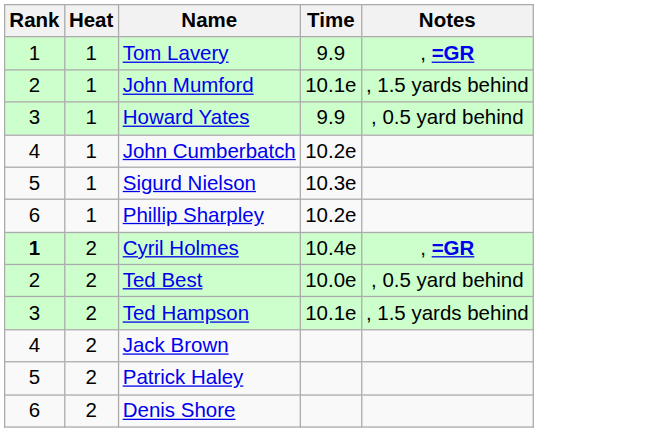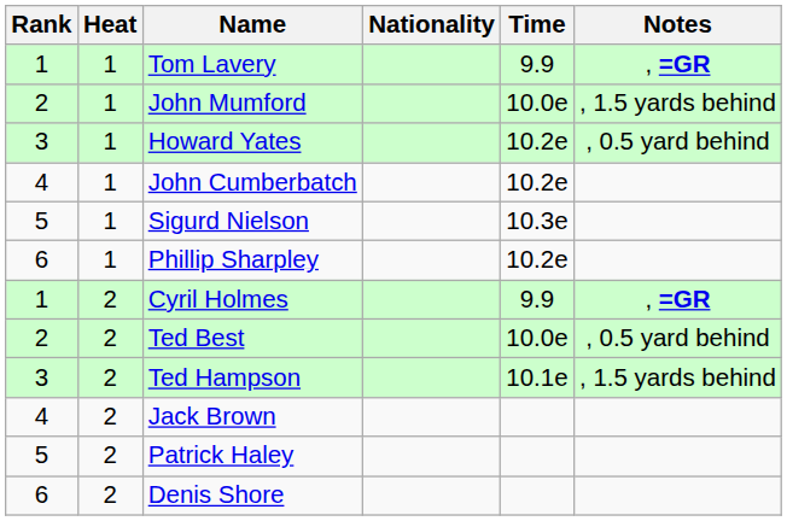+ column: Nationality
John Mumford | Time: 10.1e -> 10.0e
Howard Yates | Time: 9.9 -> 10.2e
Cyril Holmes | Rank: bold -> normal
Cyril Holmes | Time: 10.4e -> 9.9
